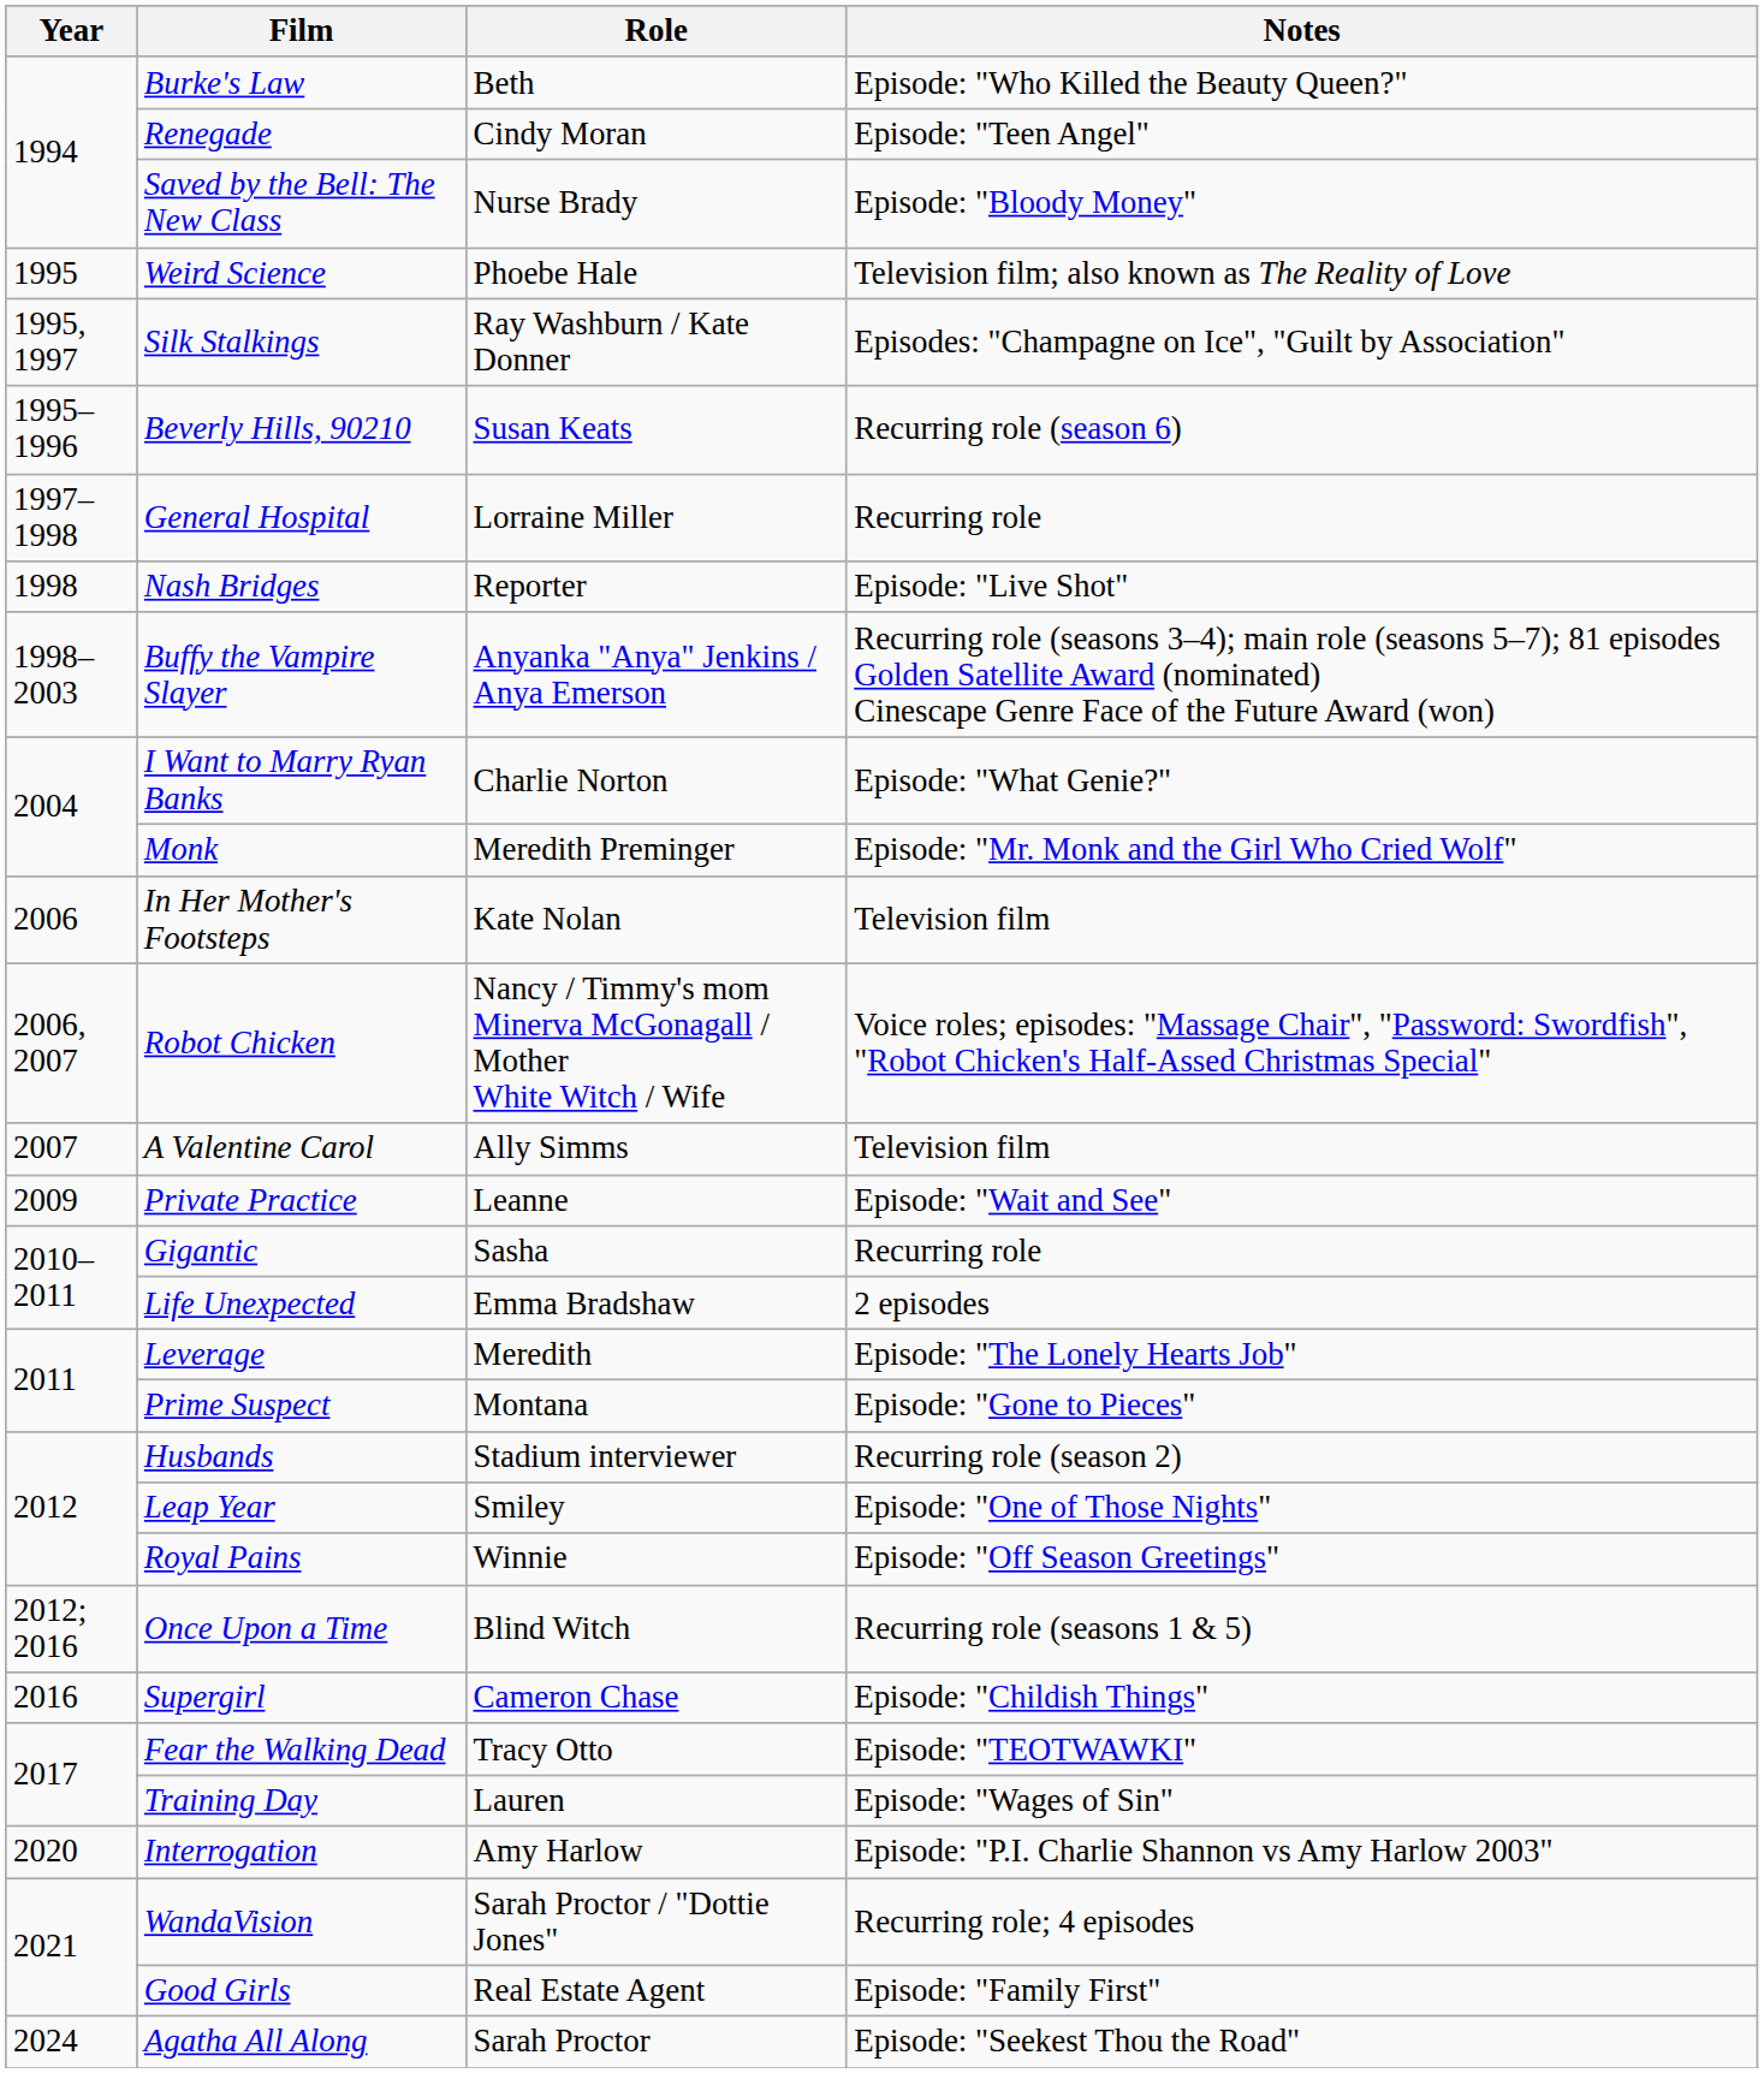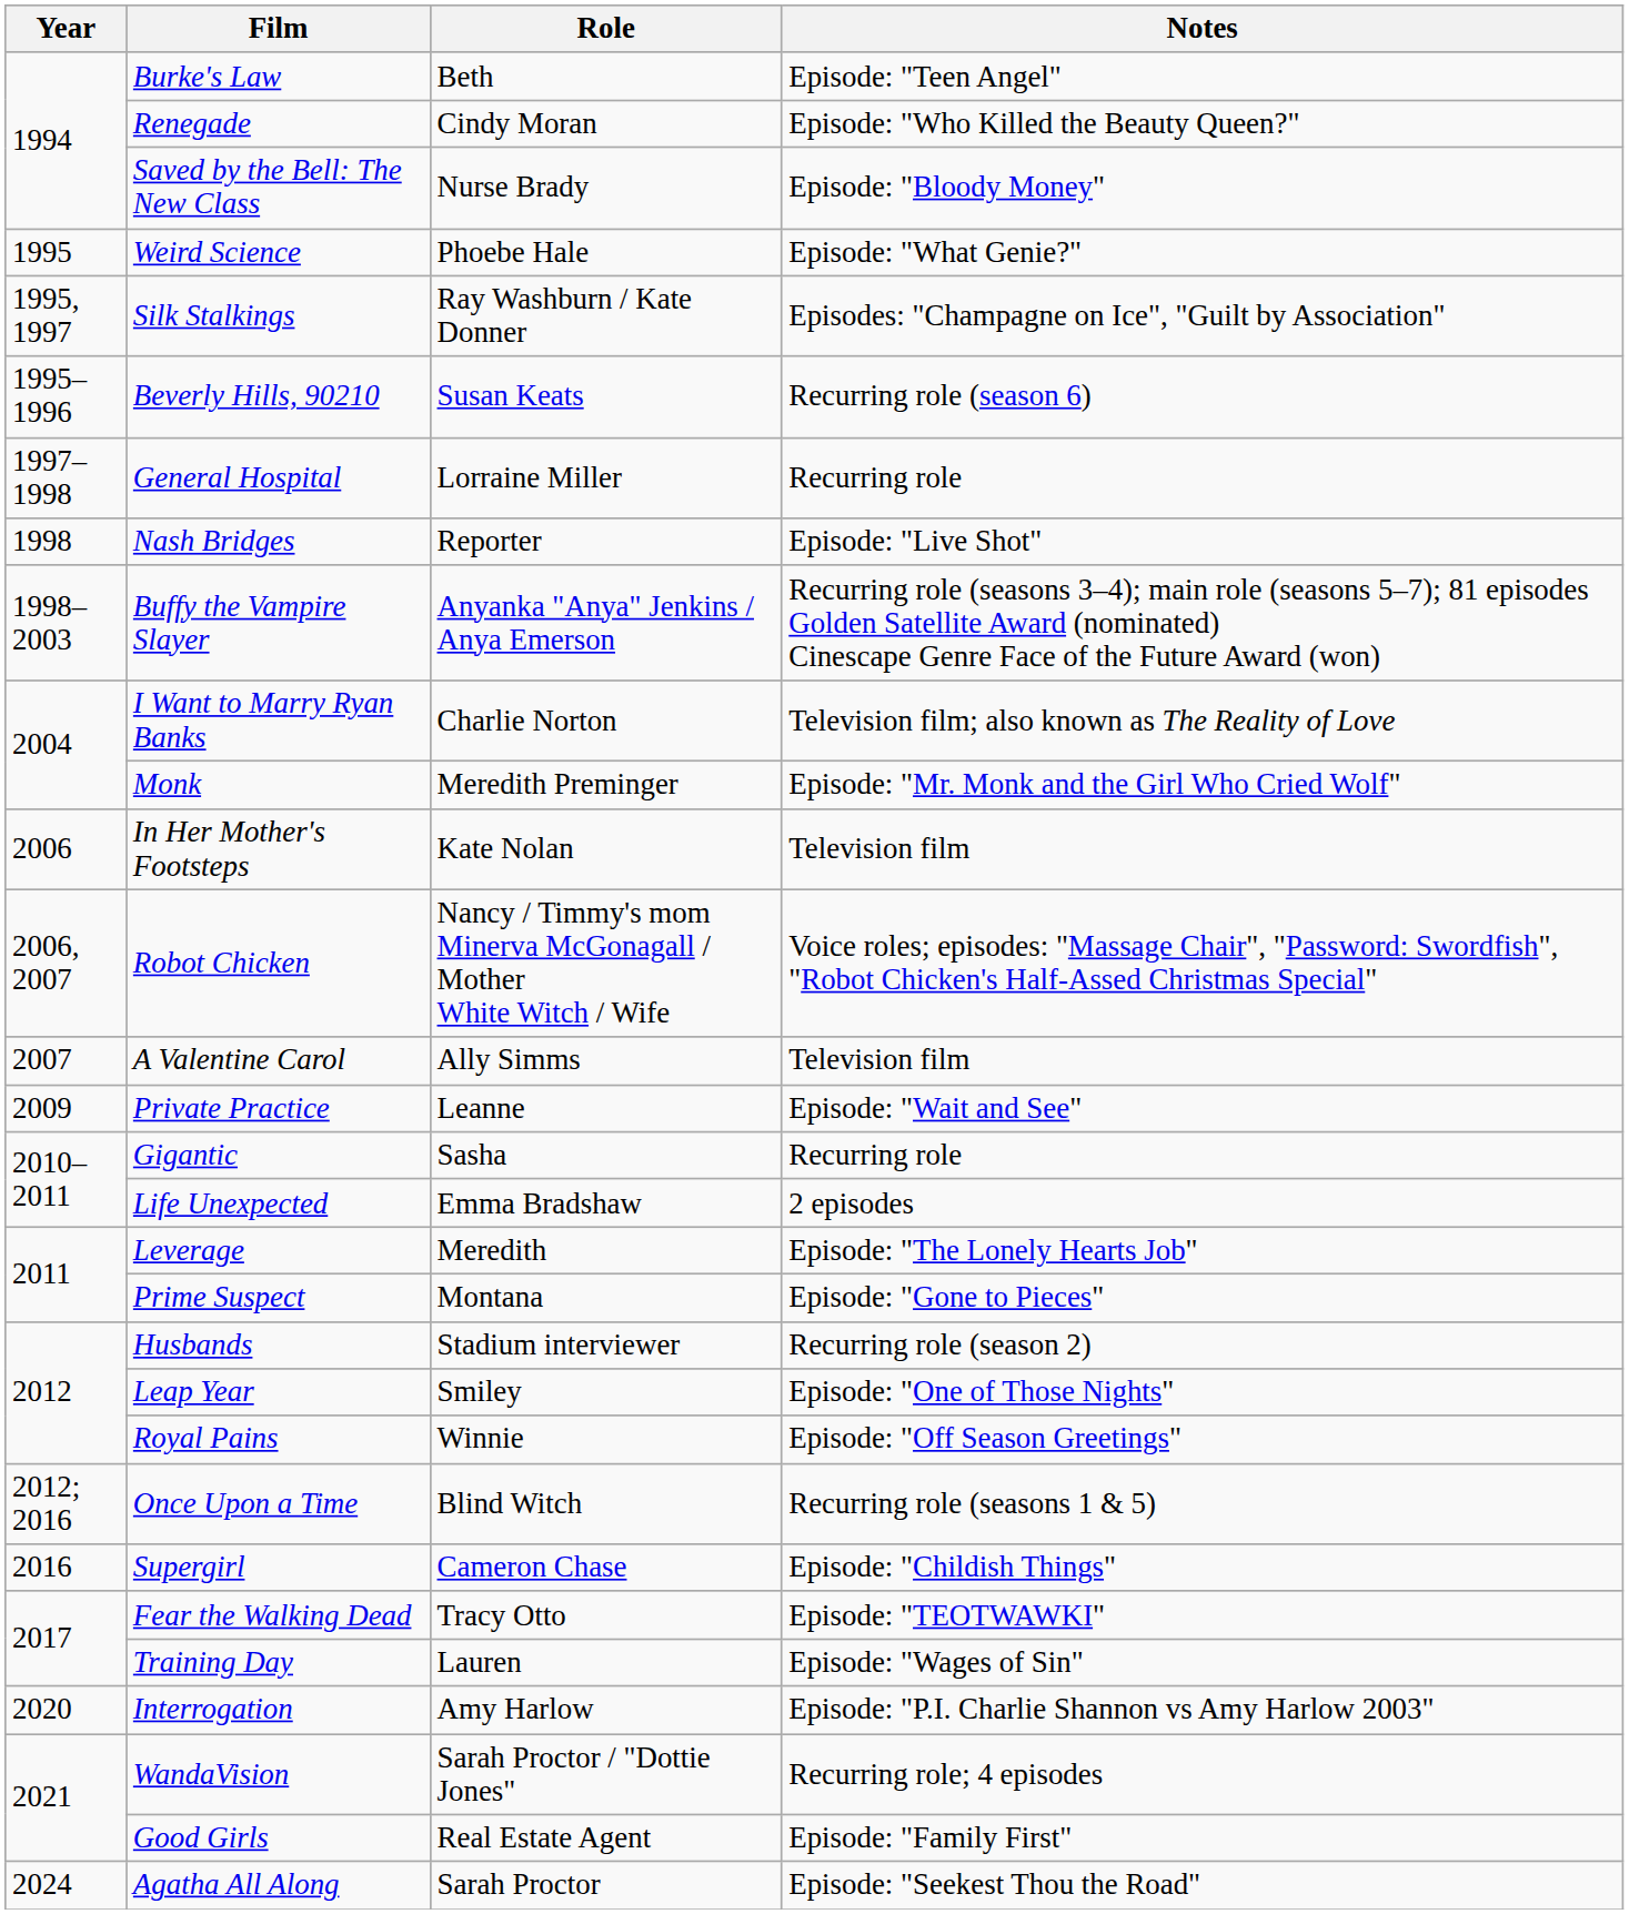Burke's Law | Notes: Episode: "Who Killed the Beauty Queen?" -> Episode: "Teen Angel"
Renegade | Notes: Episode: "Teen Angel" -> Episode: "Who Killed the Beauty Queen?"
Weird Science | Notes: Television film; also known as The Reality of Love -> Episode: "What Genie?"
I Want to Marry Ryan Banks | Notes: Episode: "What Genie?" -> Television film; also known as The Reality of Love
